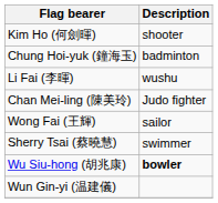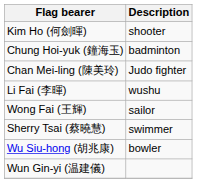rows swapped: Li Fai (李暉) <-> Chan Mei-ling (陳美玲)
Wu Siu-hong (胡兆康) | Description: bold -> normal
